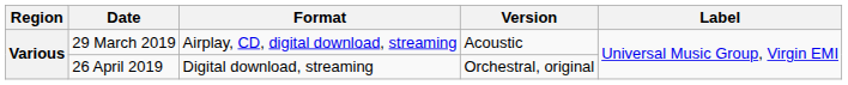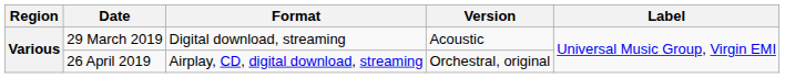29 March 2019 | Format: Airplay, CD, digital download, streaming -> Digital download, streaming
26 April 2019 | Format: Digital download, streaming -> Airplay, CD, digital download, streaming
